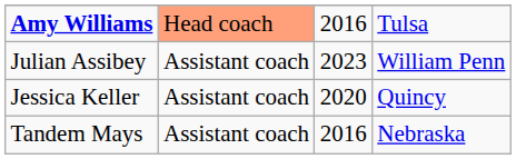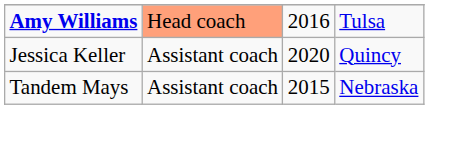- row: Julian Assibey | Assistant coach | 2023 | William Penn
Tandem Mays | column 3: 2016 -> 2015
